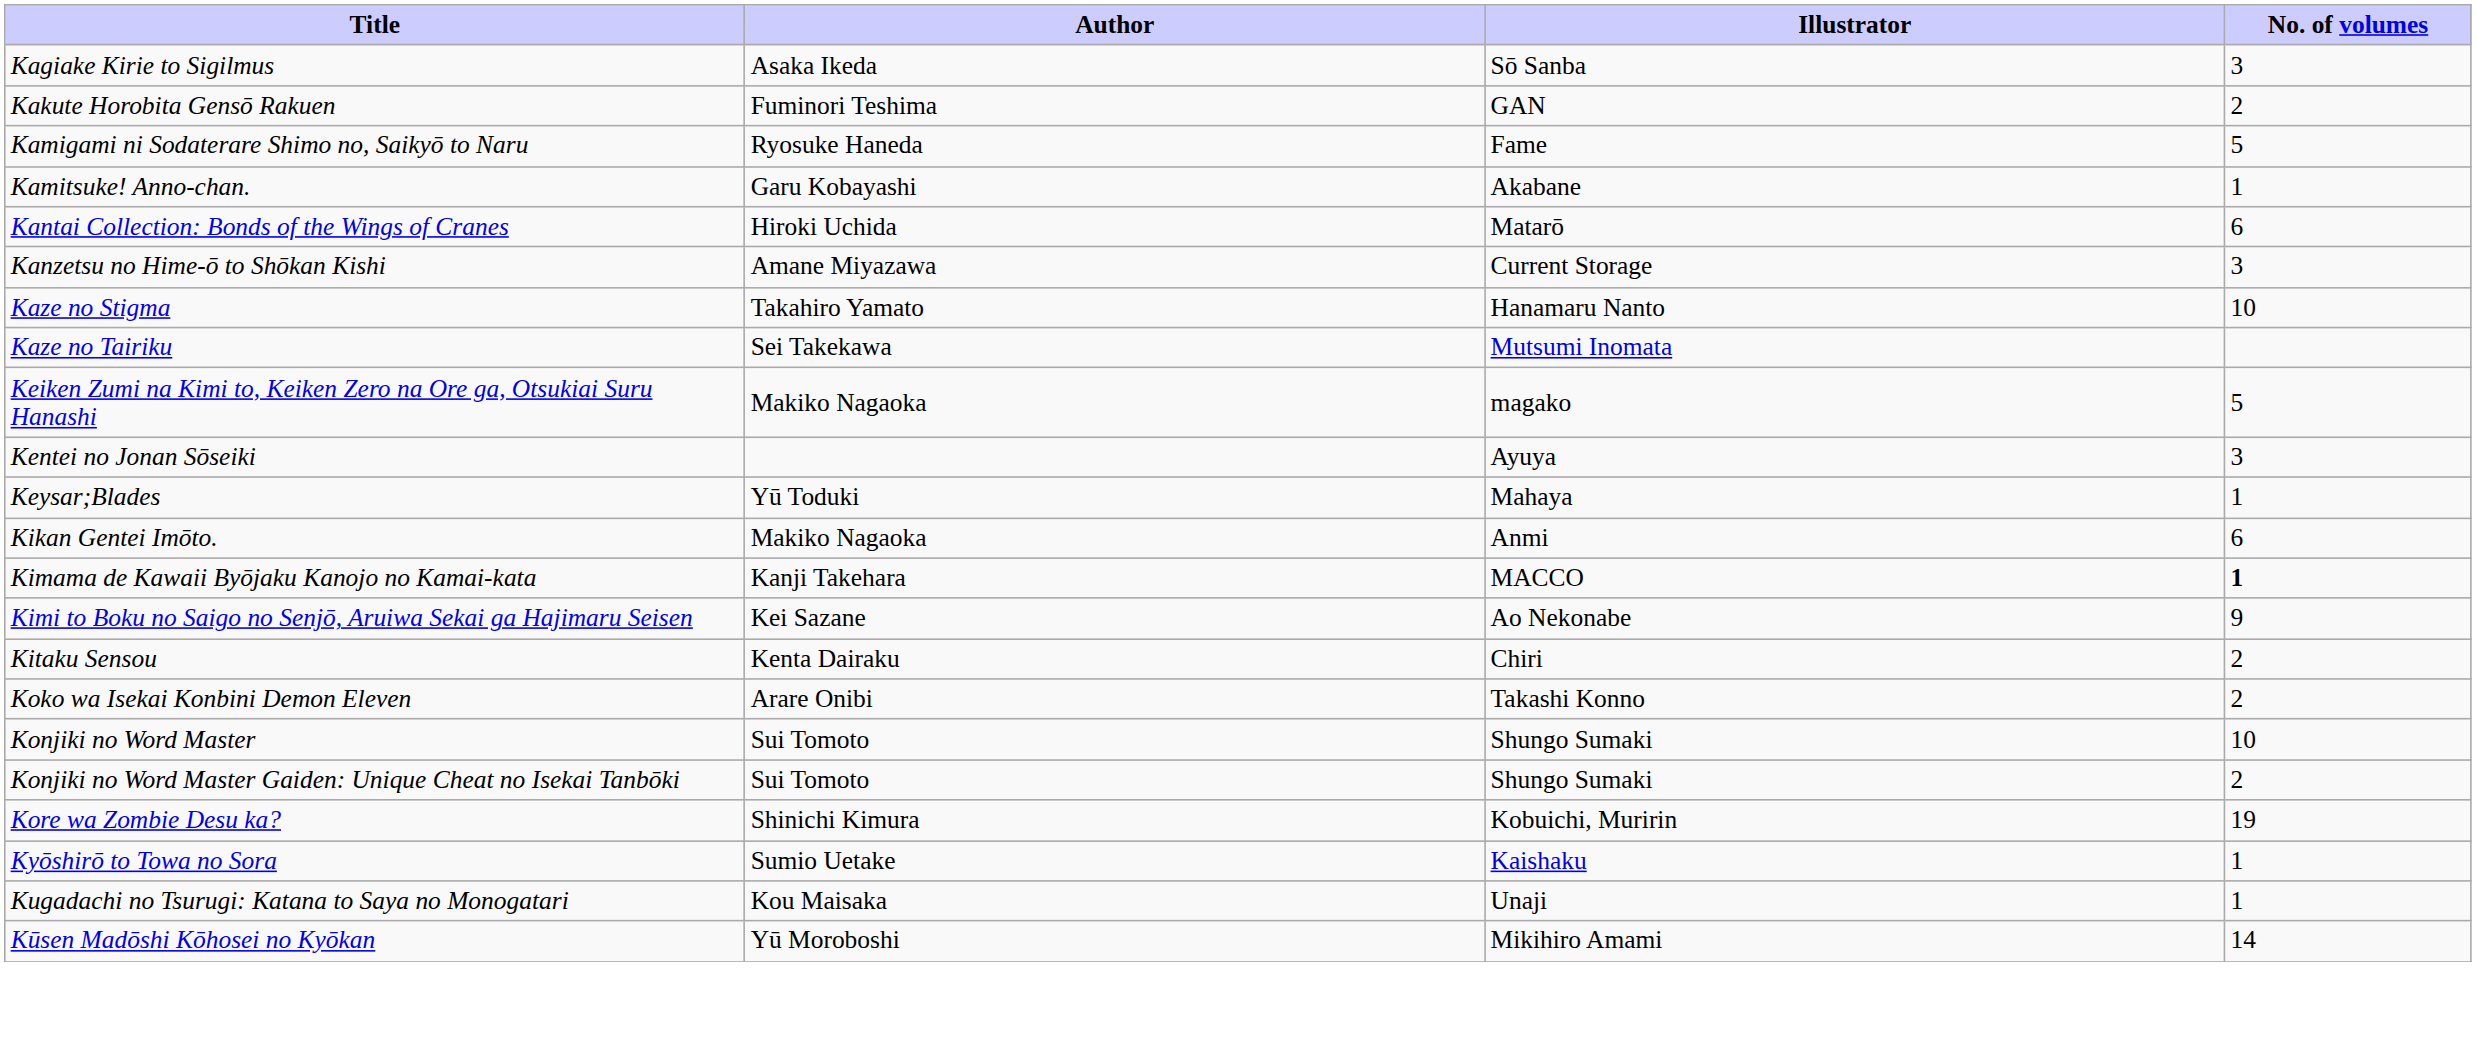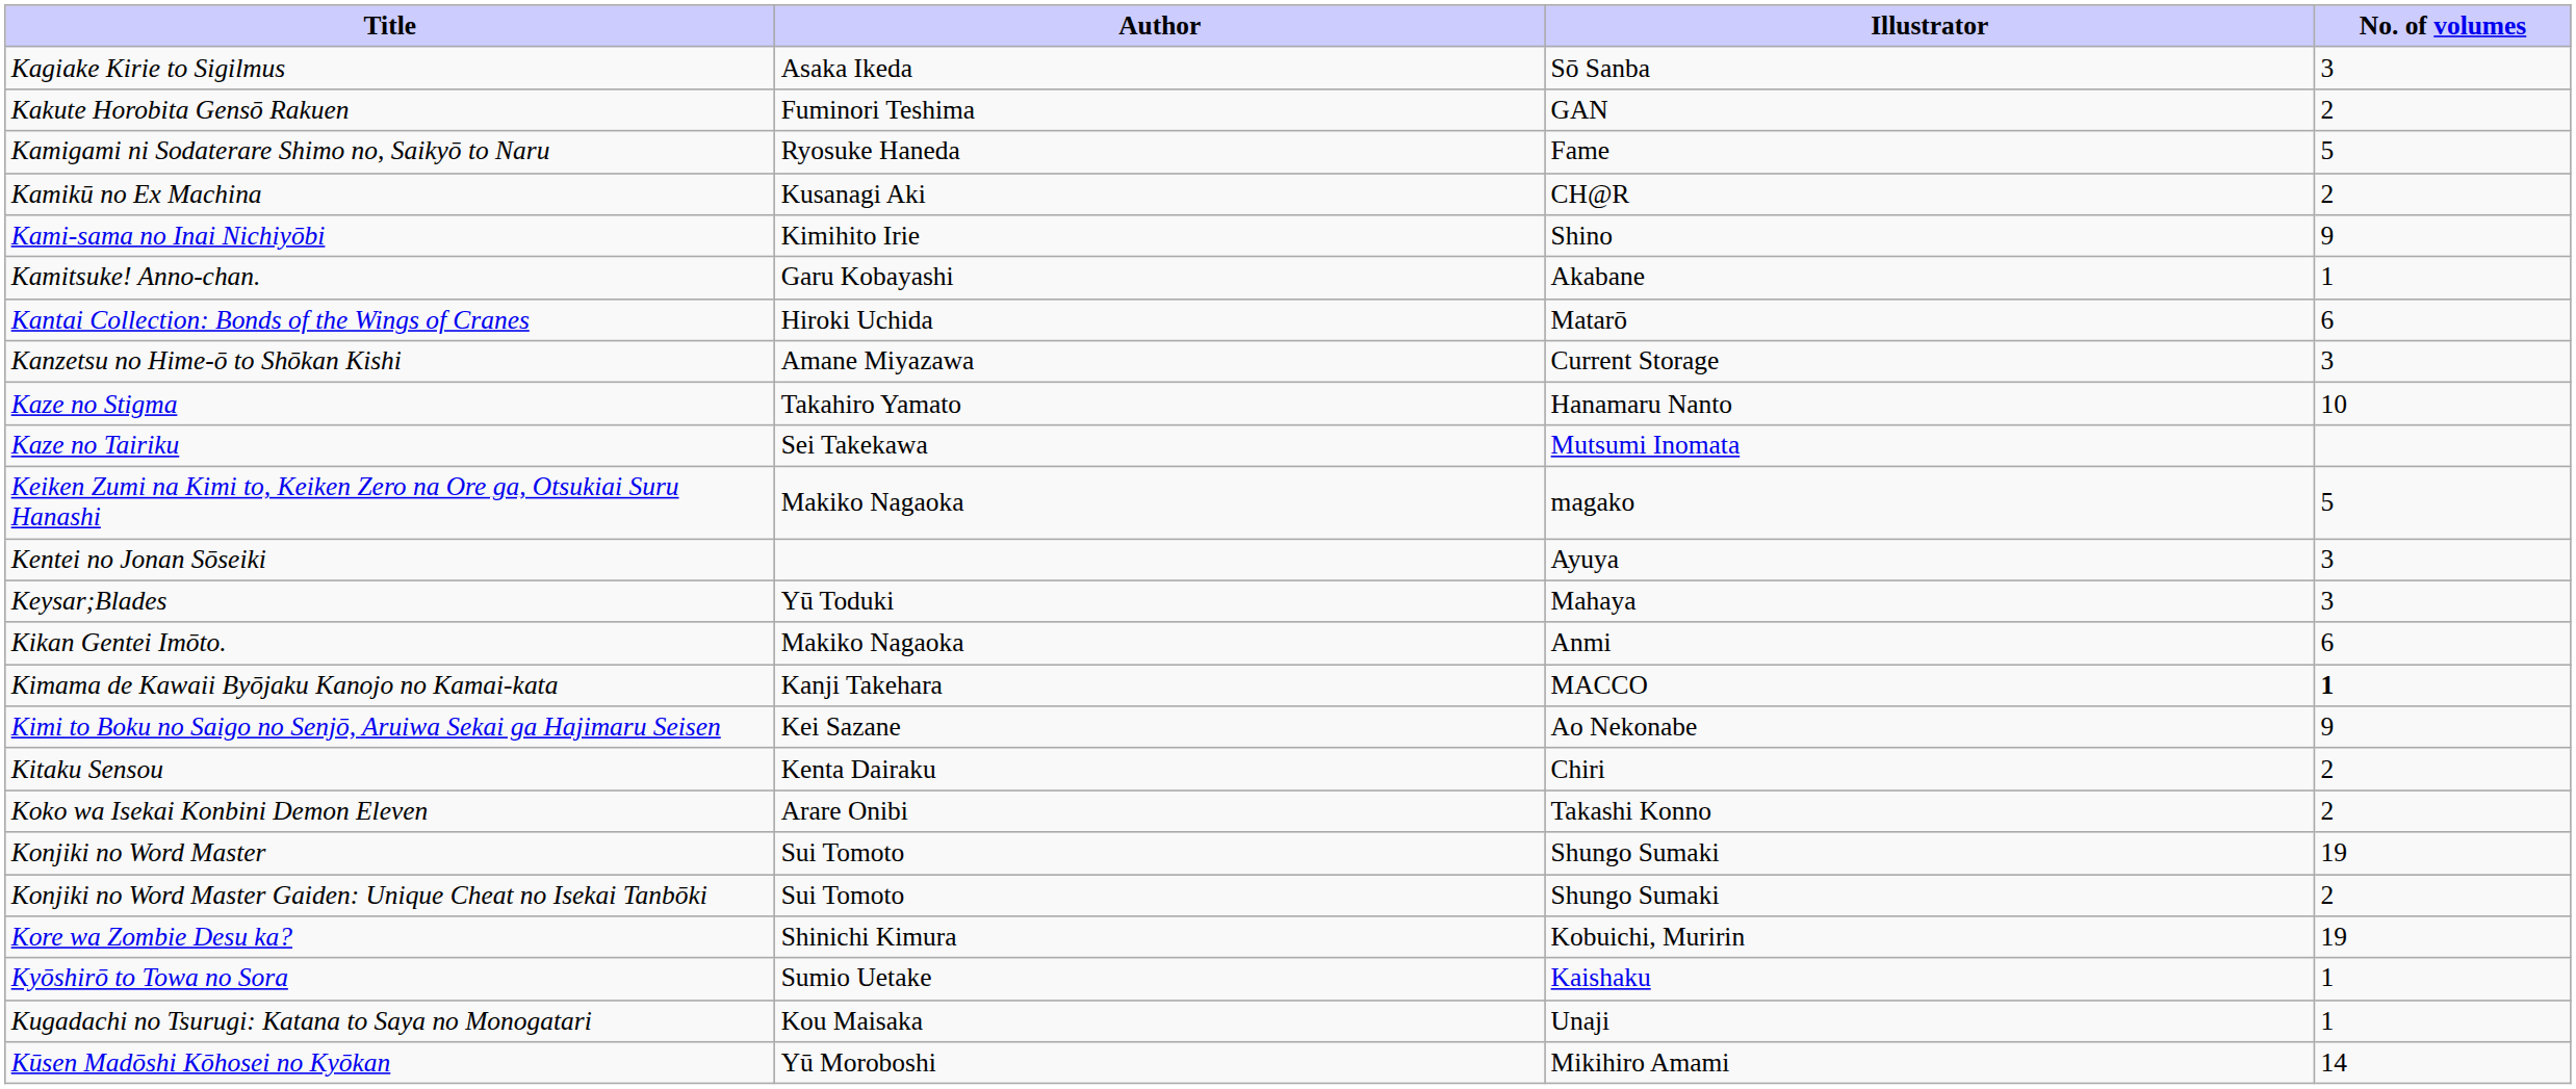+ row: Kamikū no Ex Machina | Kusanagi Aki | CH@R | 2
+ row: Kami-sama no Inai Nichiyōbi | Kimihito Irie | Shino | 9
Keysar;Blades | No. of volumes: 1 -> 3
Konjiki no Word Master | No. of volumes: 10 -> 19
